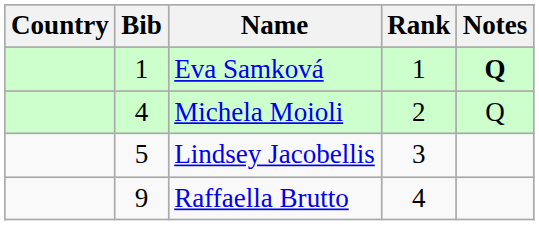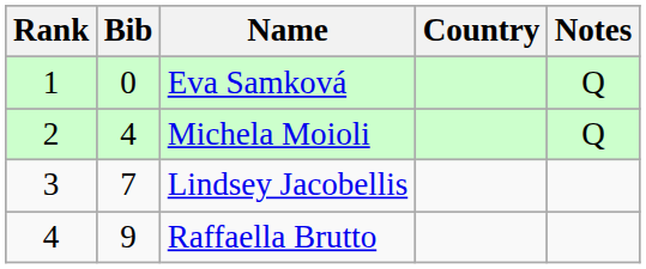columns swapped: Rank <-> Country
Eva Samková | Bib: 1 -> 0
Eva Samková | Notes: bold -> normal
Lindsey Jacobellis | Bib: 5 -> 7
